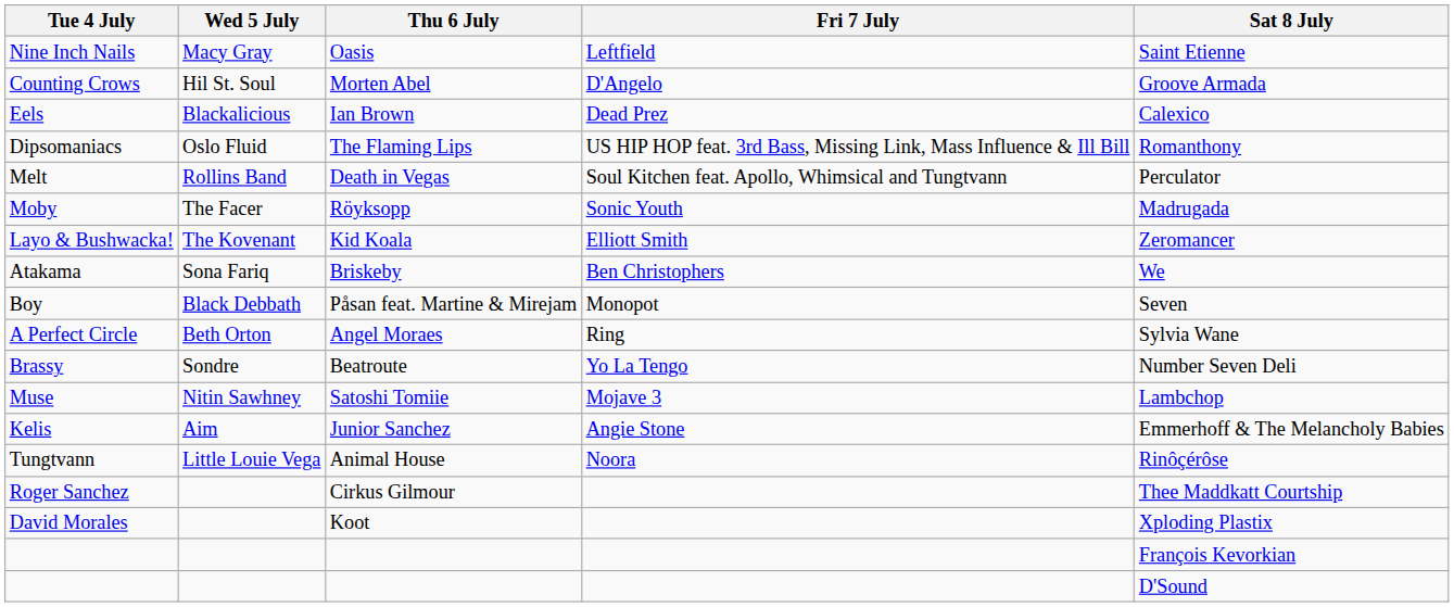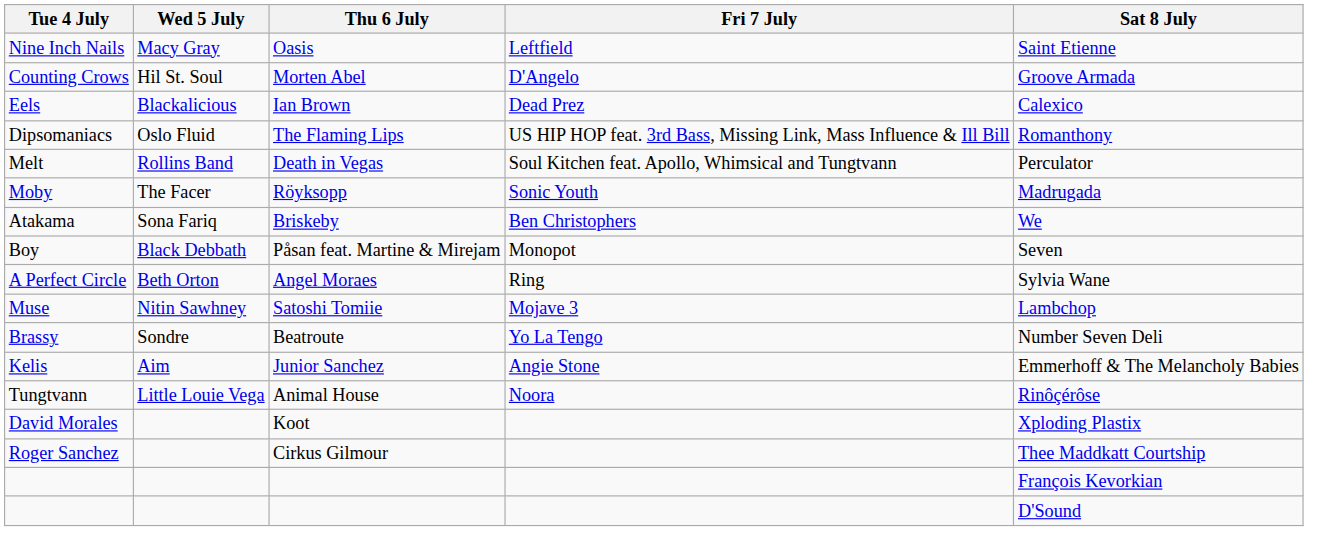- row: Layo & Bushwacka! | The Kovenant | Kid Koala | Elliott Smith | Zeromancer
rows swapped: Brassy <-> Muse
rows swapped: David Morales <-> Roger Sanchez
